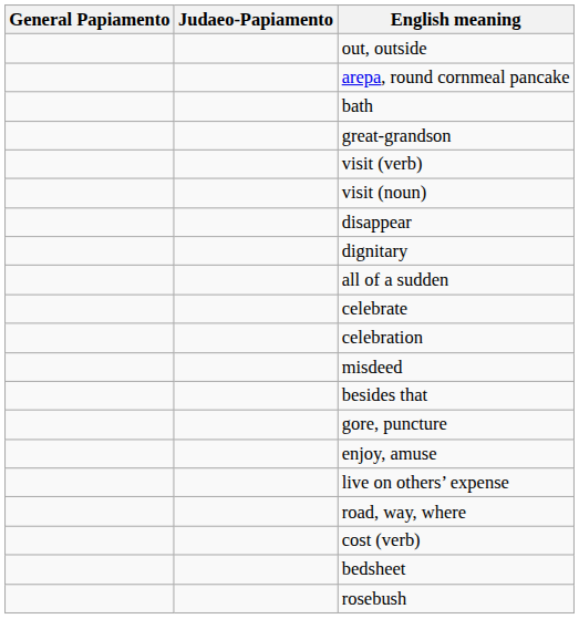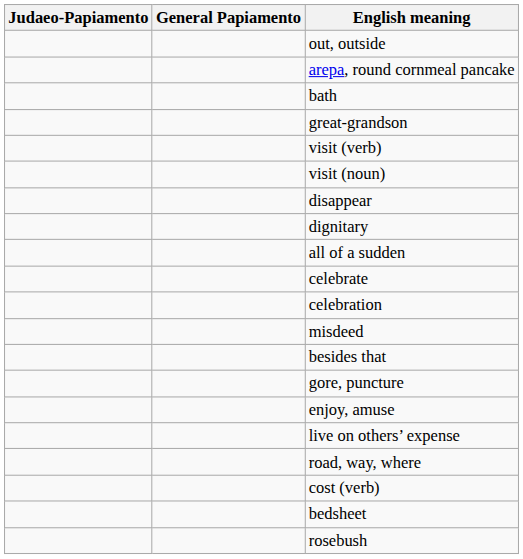columns swapped: Judaeo-Papiamento <-> General Papiamento
